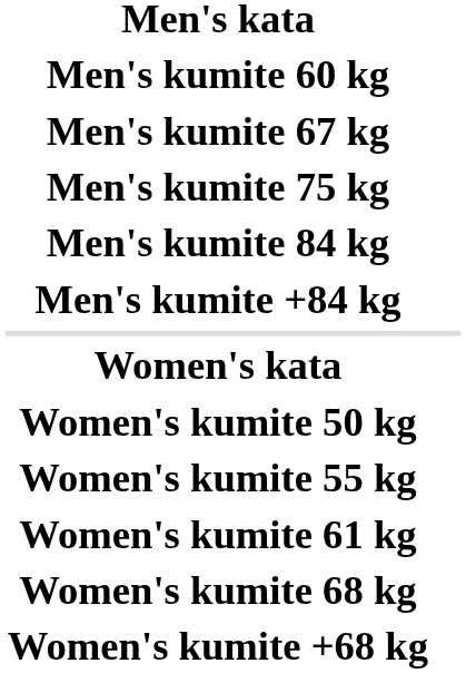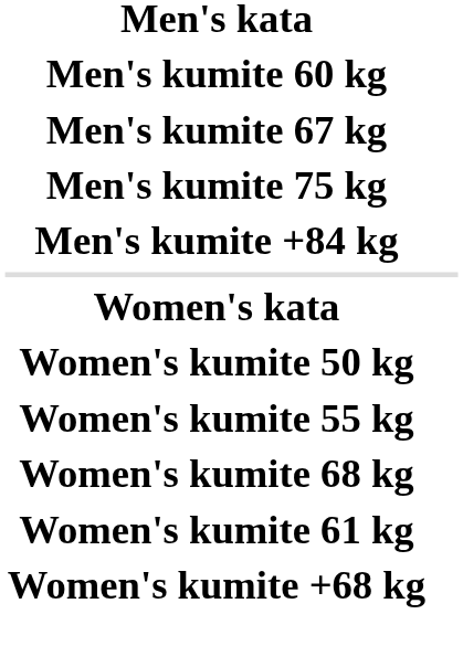- row: Men's kumite 84 kg
rows swapped: Women's kumite 61 kg <-> Women's kumite 68 kg
